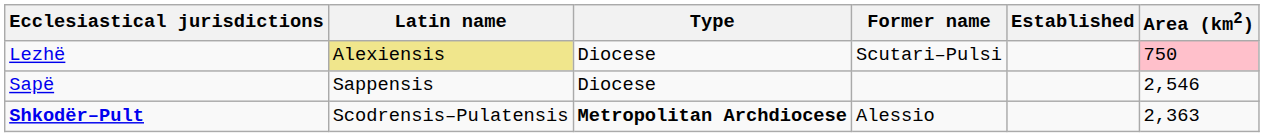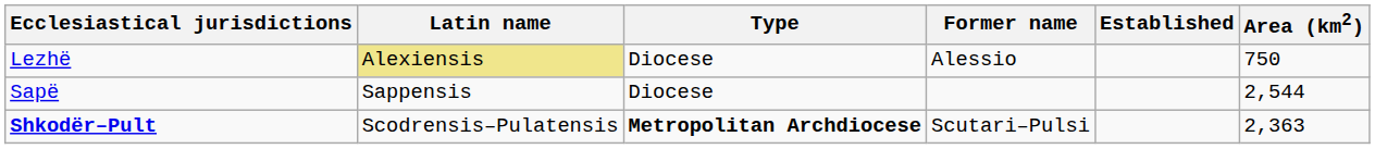Lezhë | Former name: Scutari–Pulsi -> Alessio
Lezhë | Area (km2): pink background -> no background
Sapë | Area (km2): 2,546 -> 2,544
Shkodër–Pult | Former name: Alessio -> Scutari–Pulsi
